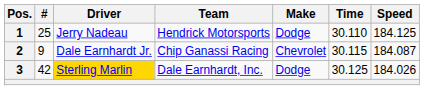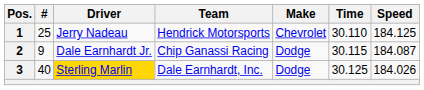1 | Make: Dodge -> Chevrolet
2 | Make: Chevrolet -> Dodge
3 | #: 42 -> 40
